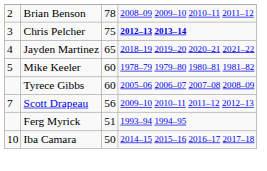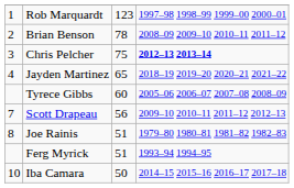+ row: 1 | Rob Marquardt | 123 | 1997–98 1998–99 1999–00 2000–01
- row: 5 | Mike Keeler | 60 | 1978–79 1979–80 1980–81 1981–82
+ row: 8 | Joe Rainis | 51 | 1979–80 1980–81 1981–82 1982–83
